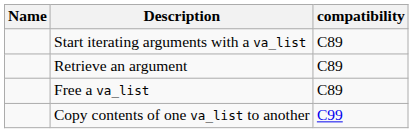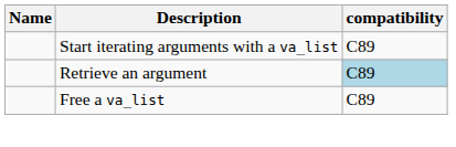Retrieve an argument | compatibility: no background -> lightblue background
- row: Copy contents of one va_list to another | C99
